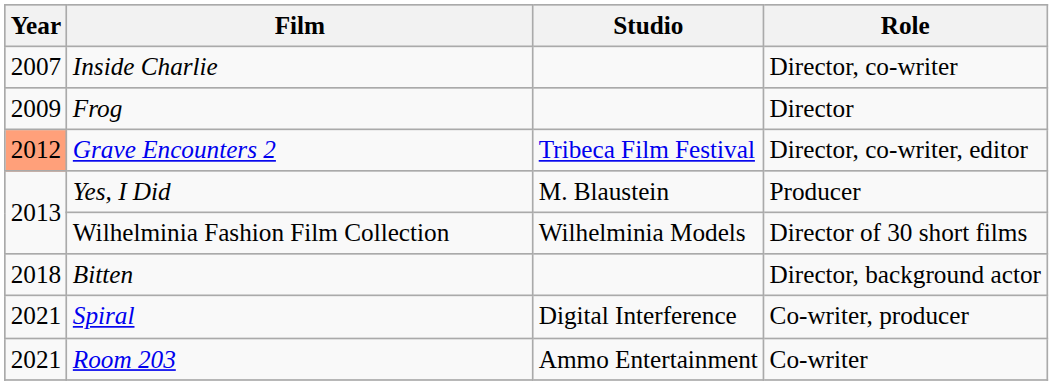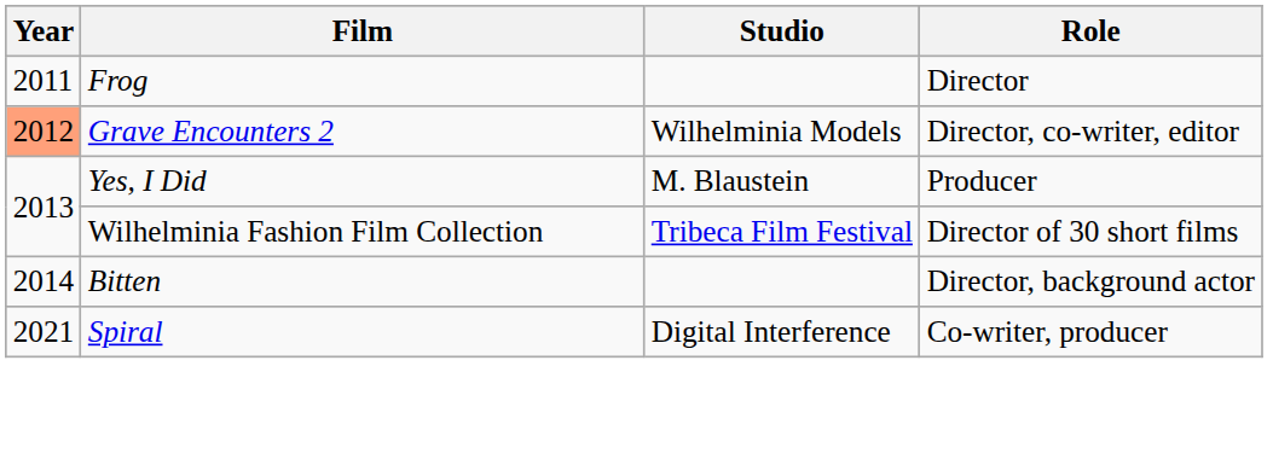- row: 2007 | Inside Charlie | Director, co-writer
Frog | Year: 2009 -> 2011
Grave Encounters 2 | Studio: Tribeca Film Festival -> Wilhelminia Models
Wilhelminia Fashion Film Collection | Studio: Wilhelminia Models -> Tribeca Film Festival
Bitten | Year: 2018 -> 2014
- row: 2021 | Room 203 | Ammo Entertainment | Co-writer
